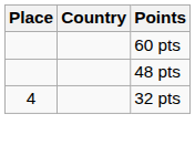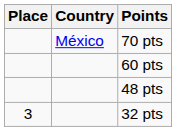+ row: México | 70 pts
32 pts | Place: 4 -> 3
